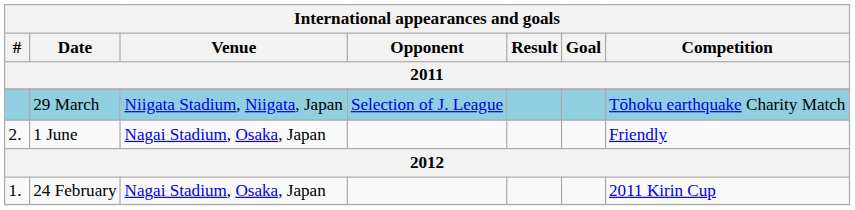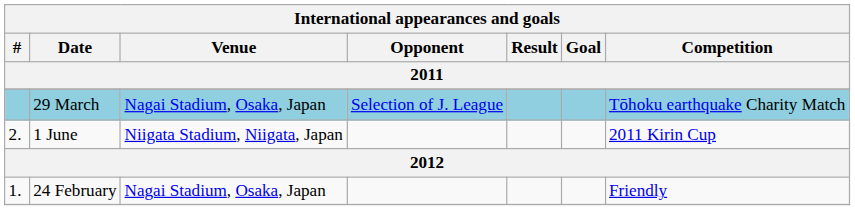29 March | Venue: Niigata Stadium, Niigata, Japan -> Nagai Stadium, Osaka, Japan
1 June | Venue: Nagai Stadium, Osaka, Japan -> Niigata Stadium, Niigata, Japan
1 June | Competition: Friendly -> 2011 Kirin Cup
24 February | Competition: 2011 Kirin Cup -> Friendly
